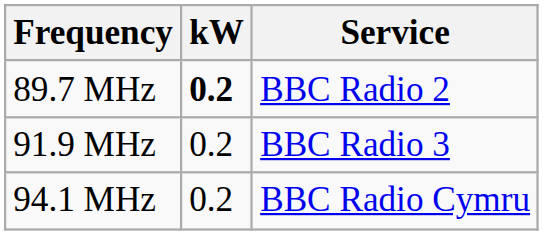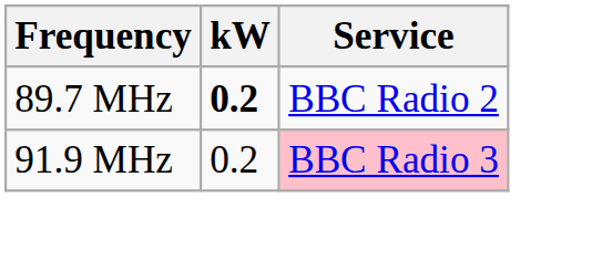91.9 MHz | Service: no background -> pink background
- row: 94.1 MHz | 0.2 | BBC Radio Cymru
